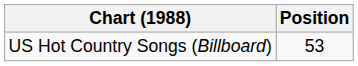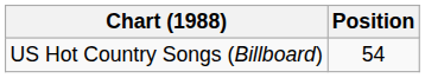US Hot Country Songs (Billboard) | Position: 53 -> 54
